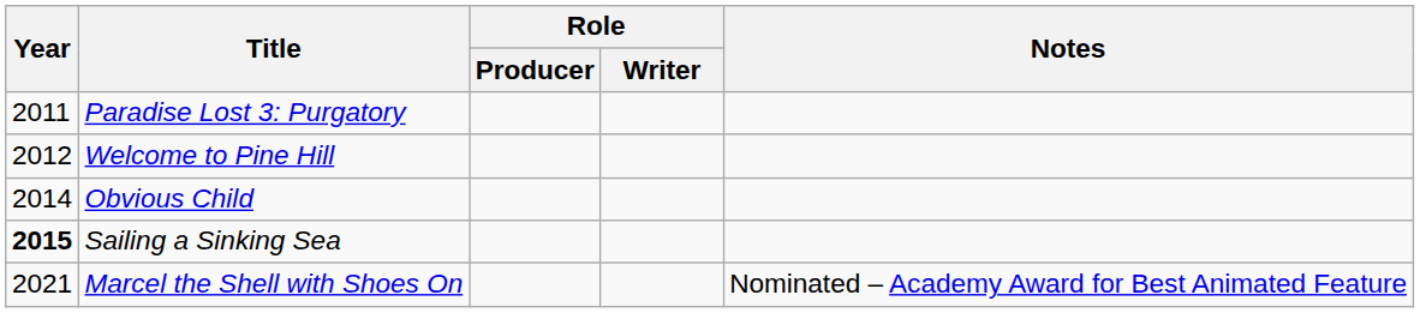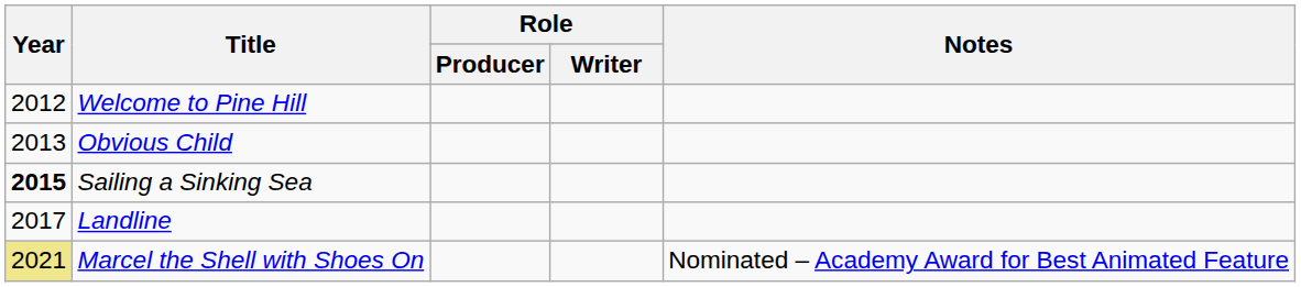- row: 2011 | Paradise Lost 3: Purgatory
Obvious Child | Year: 2014 -> 2013
+ row: 2017 | Landline
Marcel the Shell with Shoes On | Year: no background -> khaki background
